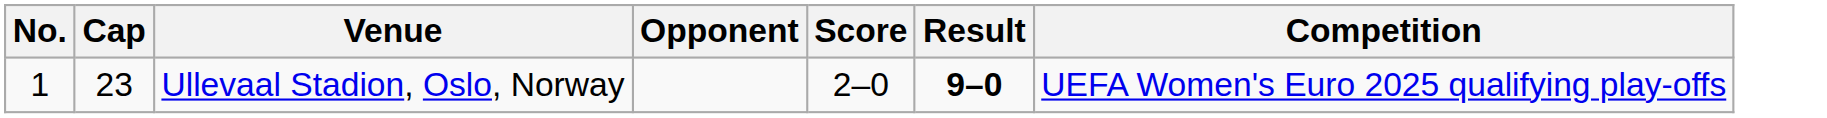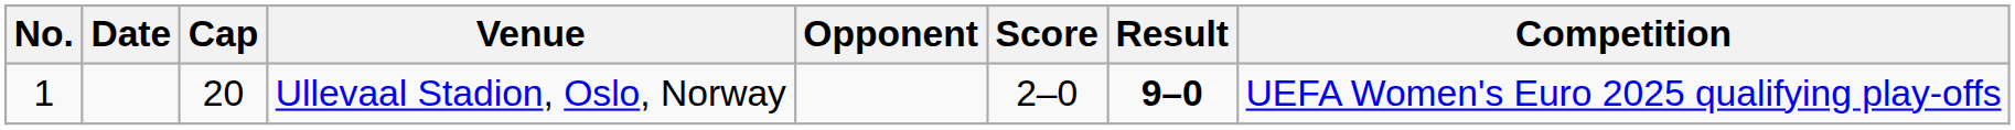+ column: Date
Ullevaal Stadion, Oslo, Norway | Cap: 23 -> 20
